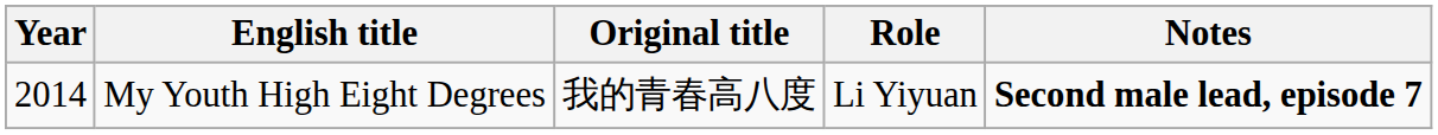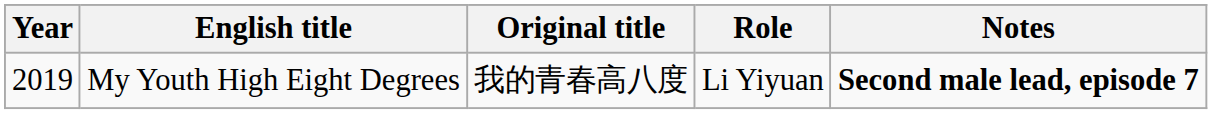My Youth High Eight Degrees | Year: 2014 -> 2019
